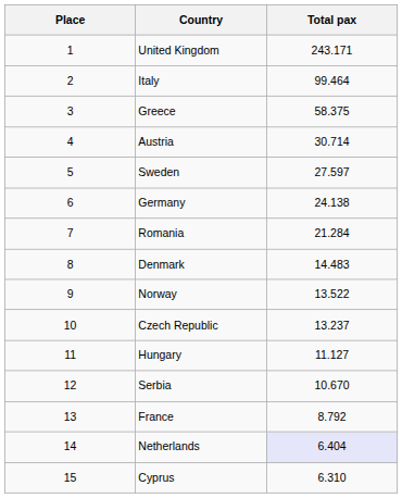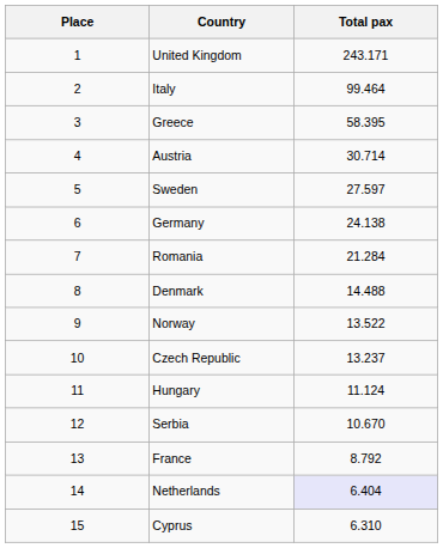Greece | Total pax: 58.375 -> 58.395
Denmark | Total pax: 14.483 -> 14.488
Hungary | Total pax: 11.127 -> 11.124
